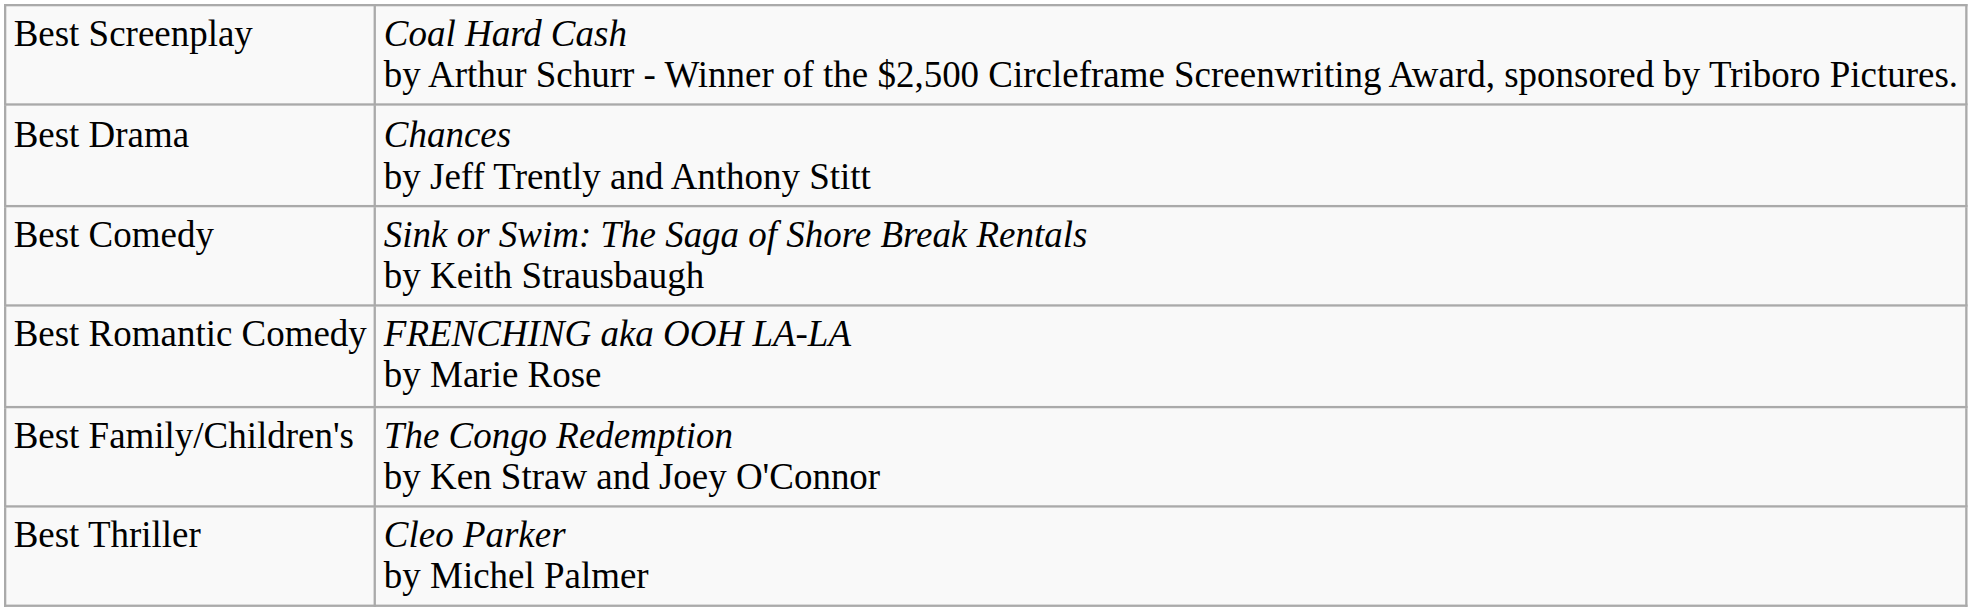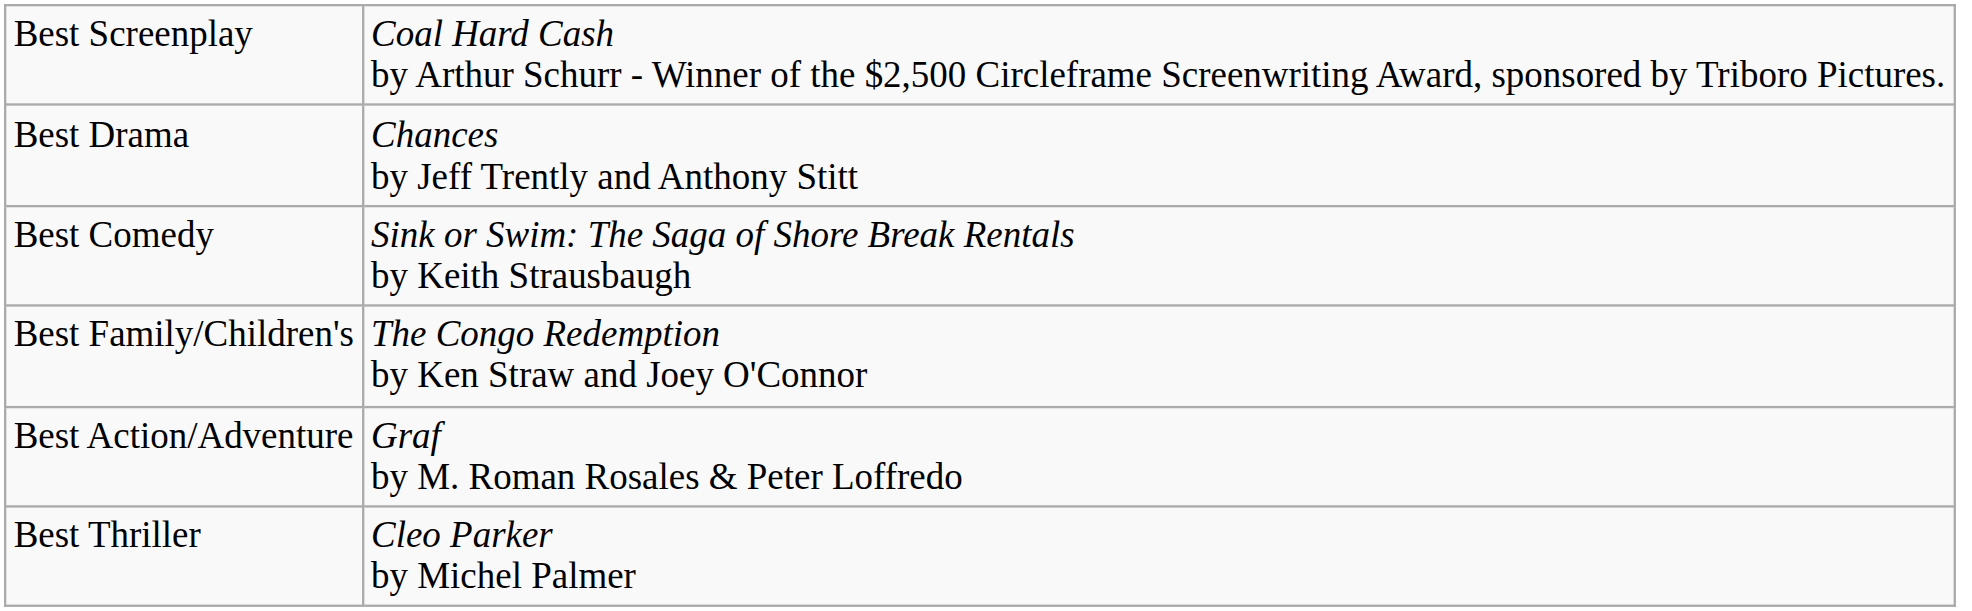- row: Best Romantic Comedy | FRENCHING aka OOH LA-LA by Marie Rose
+ row: Best Action/Adventure | Graf by M. Roman Rosales & Peter Loffredo
